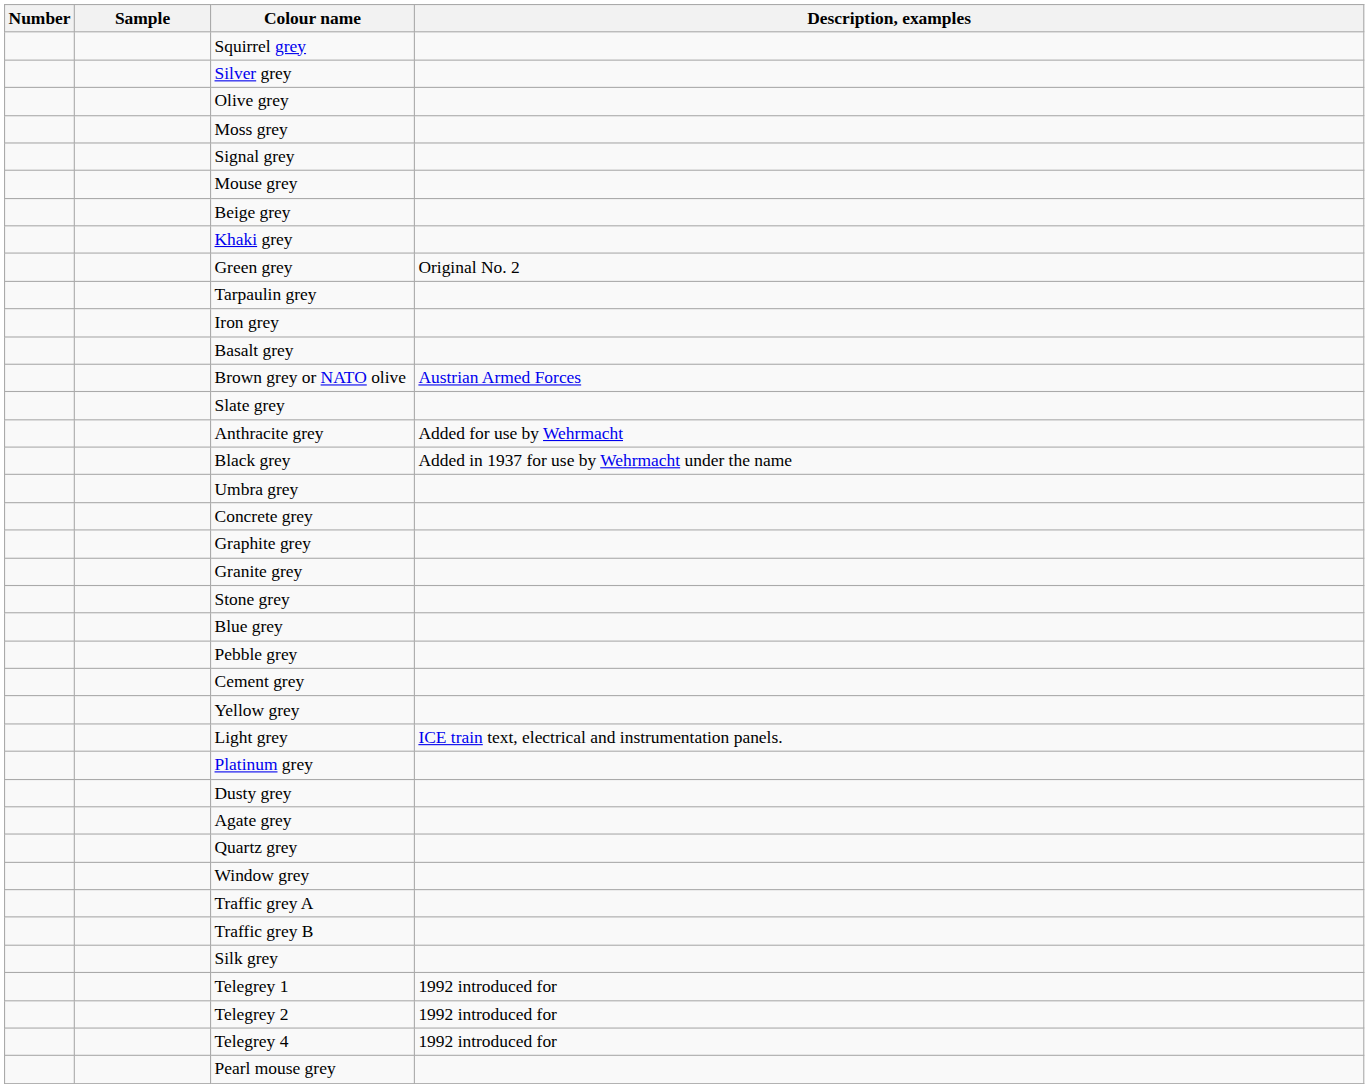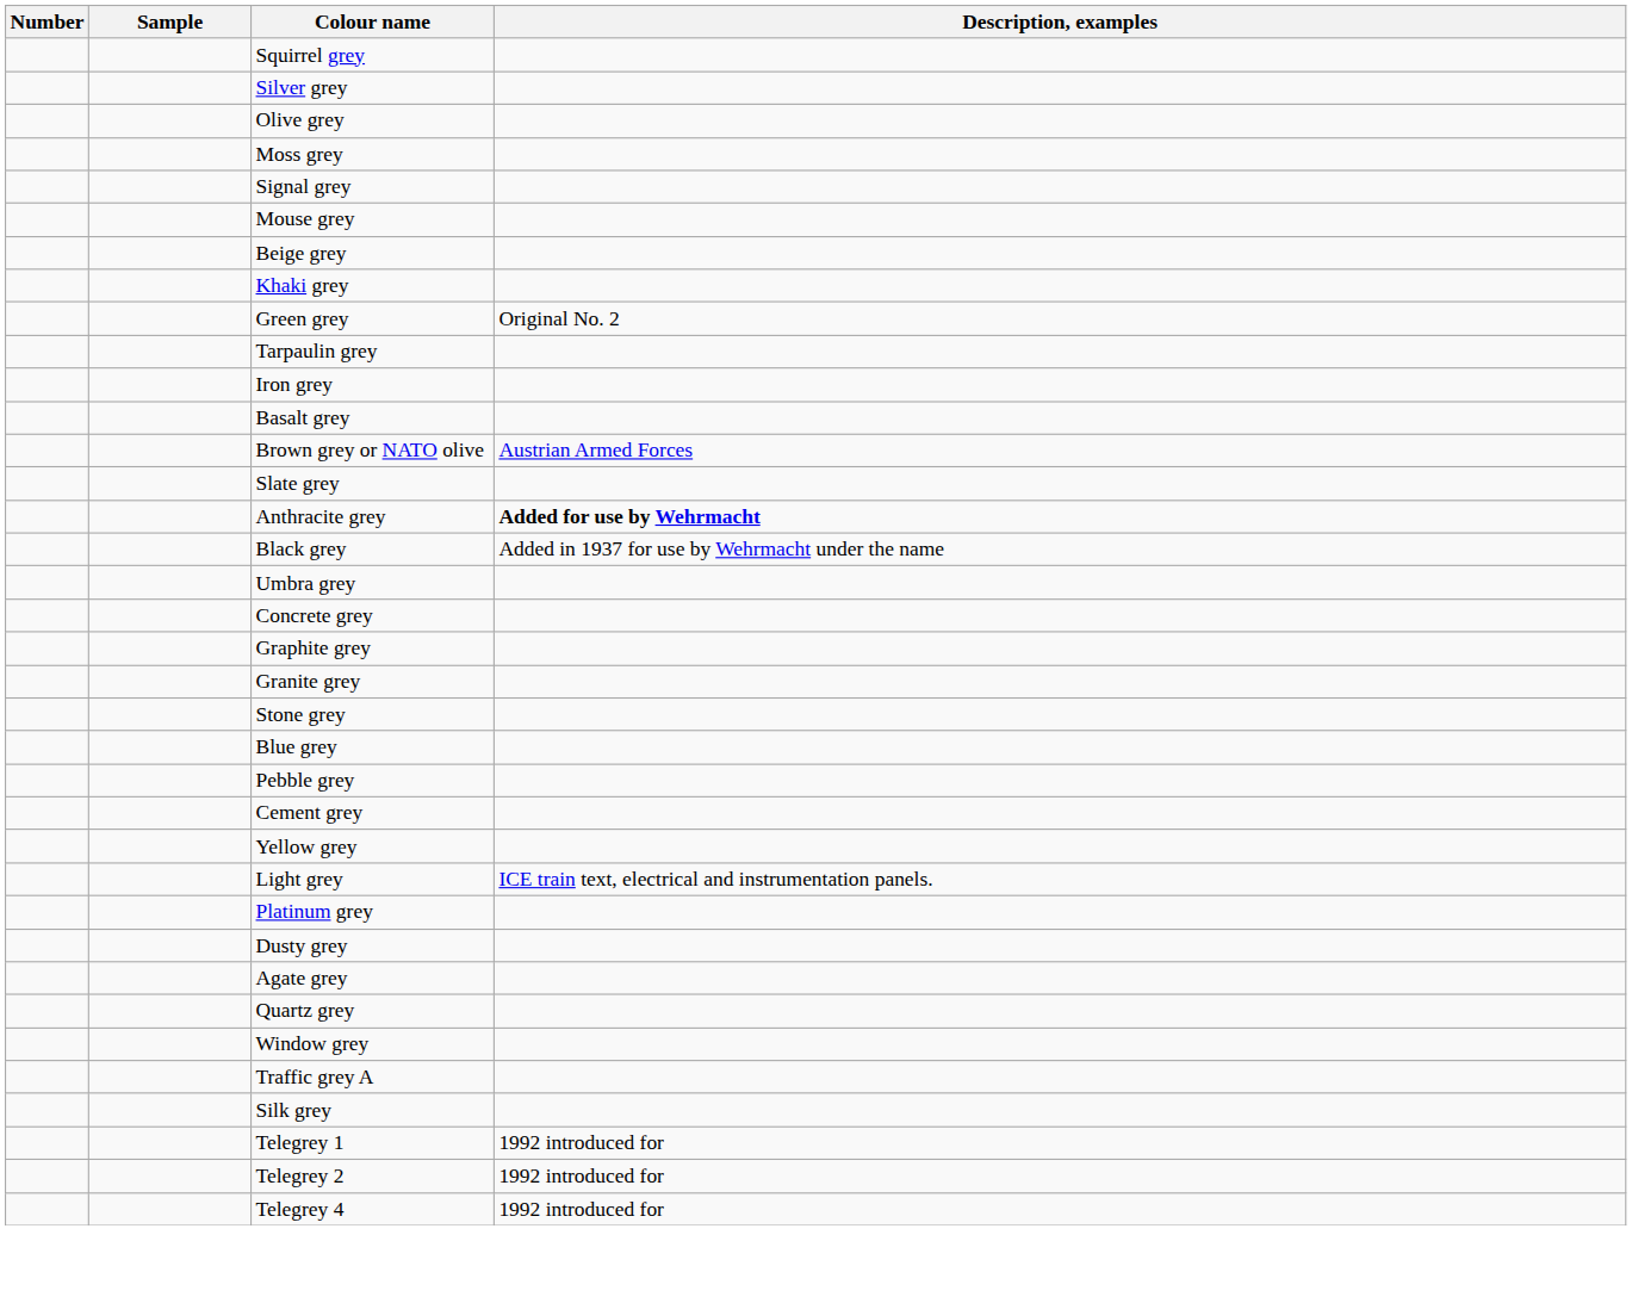Anthracite grey | Description, examples: normal -> bold
- row: Traffic grey B
- row: Pearl mouse grey
